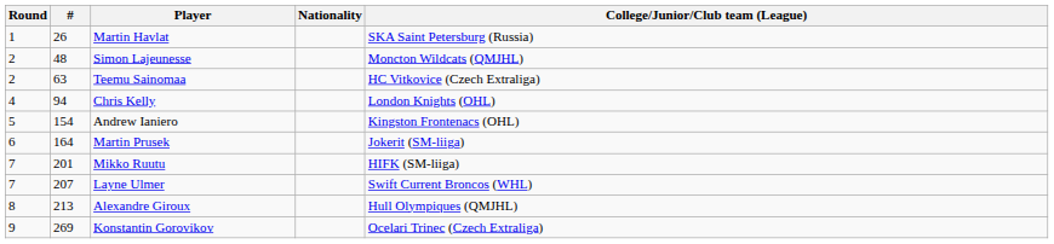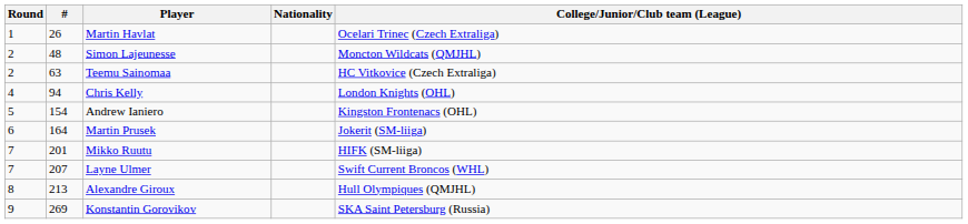Martin Havlat | College/Junior/Club team (League): SKA Saint Petersburg (Russia) -> Ocelari Trinec (Czech Extraliga)
Konstantin Gorovikov | College/Junior/Club team (League): Ocelari Trinec (Czech Extraliga) -> SKA Saint Petersburg (Russia)
